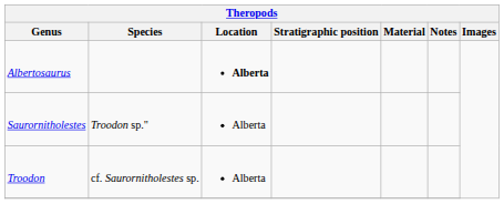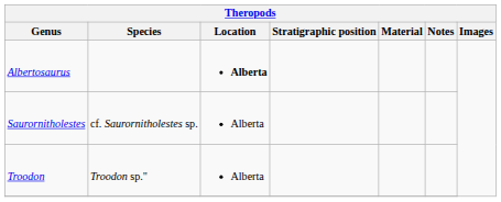Saurornitholestes | Species: Troodon sp." -> cf. Saurornitholestes sp.
Troodon | Species: cf. Saurornitholestes sp. -> Troodon sp."
